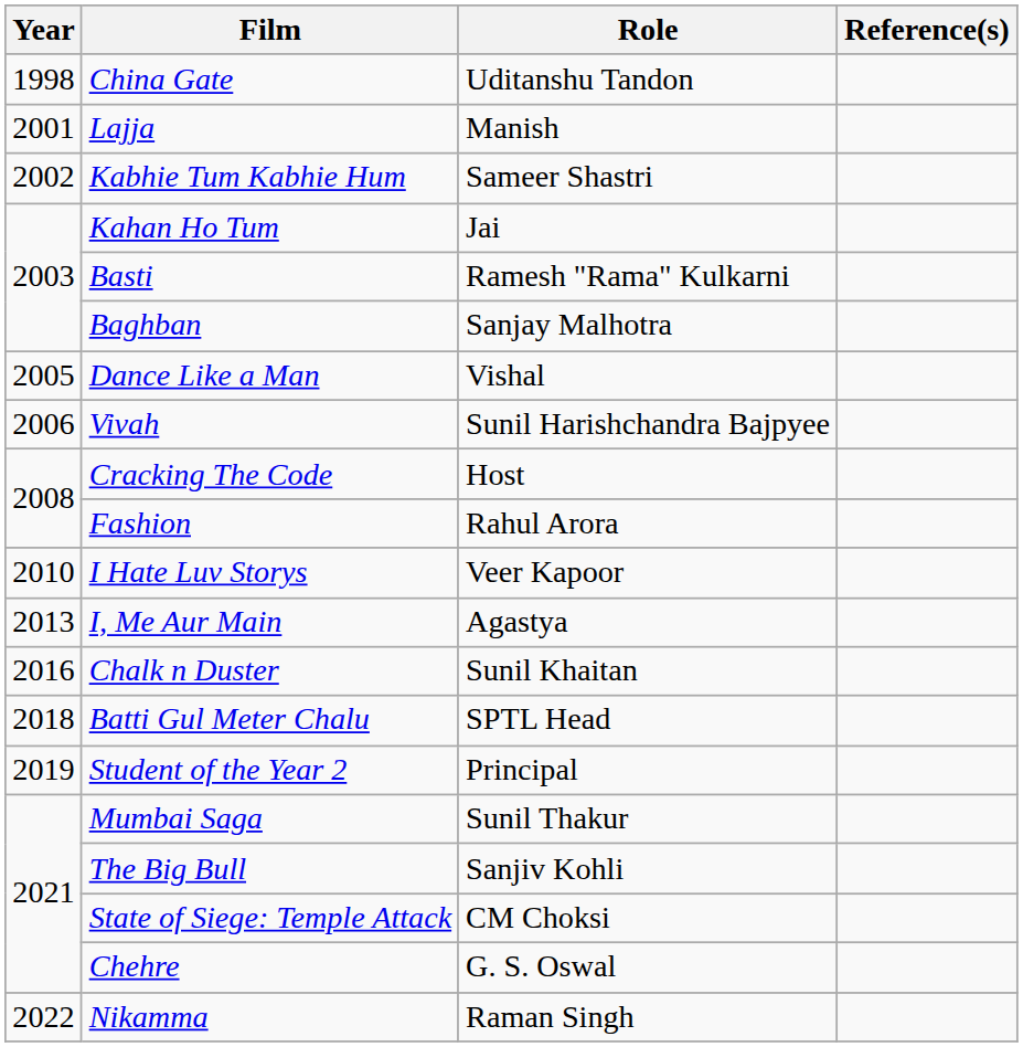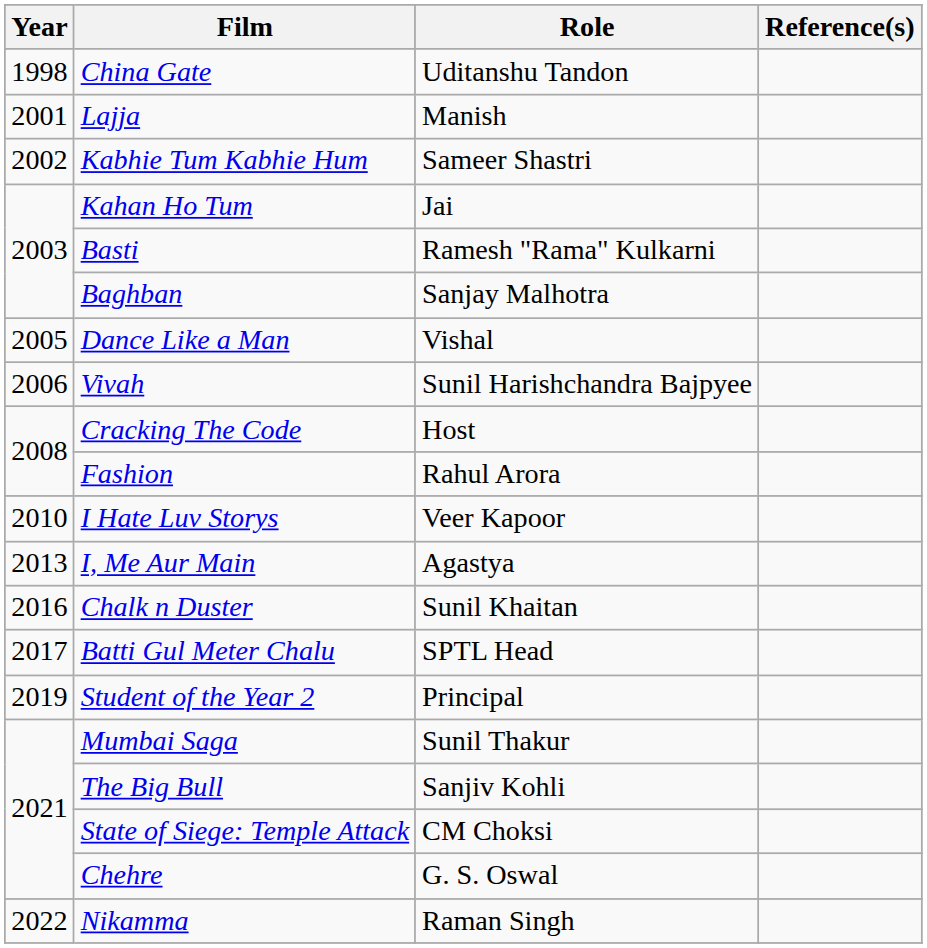Batti Gul Meter Chalu | Year: 2018 -> 2017
